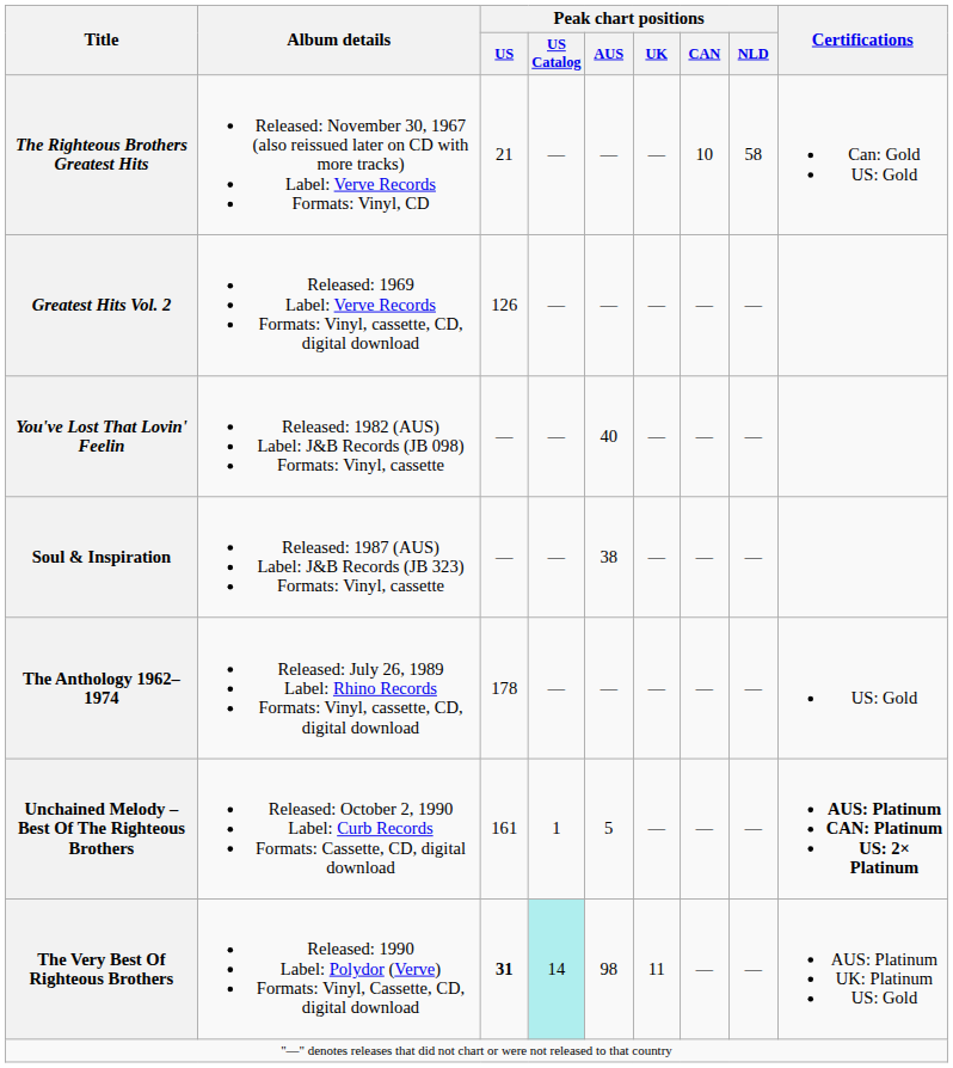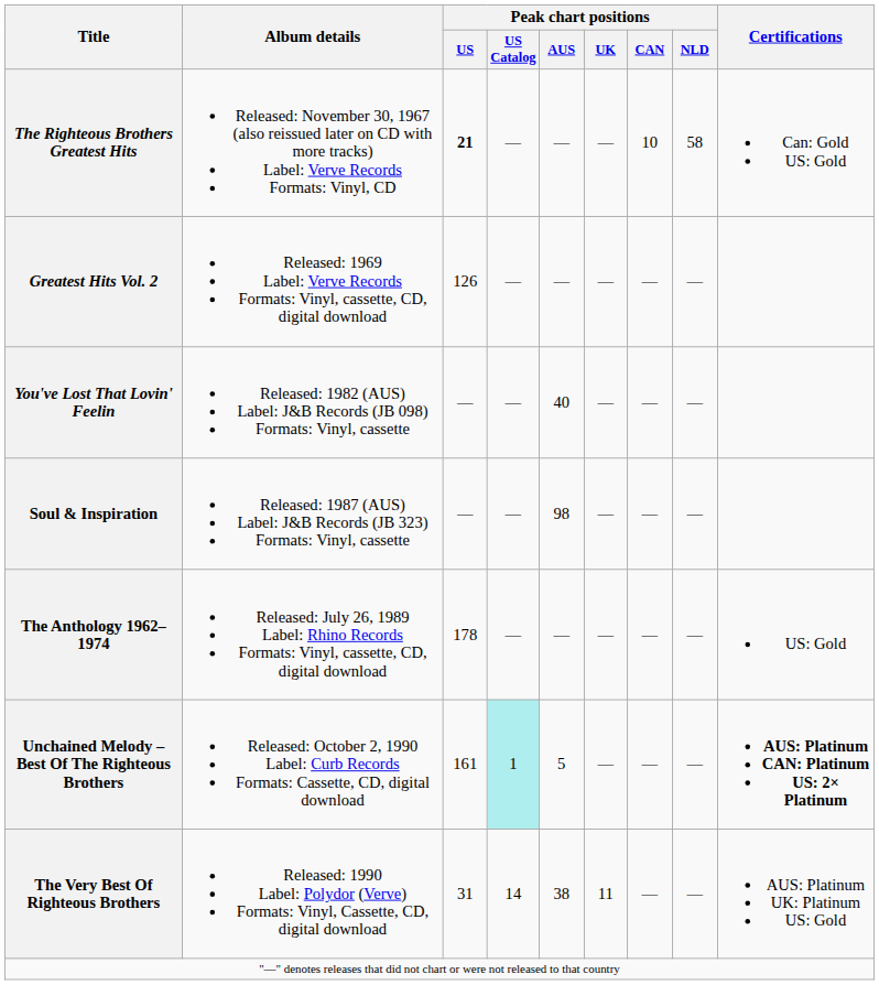The Righteous Brothers Greatest Hits | Peak chart positions / US: normal -> bold
Soul & Inspiration | Peak chart positions / AUS: 38 -> 98
Unchained Melody – Best Of The Righteous Brothers | Peak chart positions / US Catalog: no background -> paleturquoise background
The Very Best Of Righteous Brothers | Peak chart positions / US: bold -> normal
The Very Best Of Righteous Brothers | Peak chart positions / US Catalog: paleturquoise background -> no background
The Very Best Of Righteous Brothers | Peak chart positions / AUS: 98 -> 38
